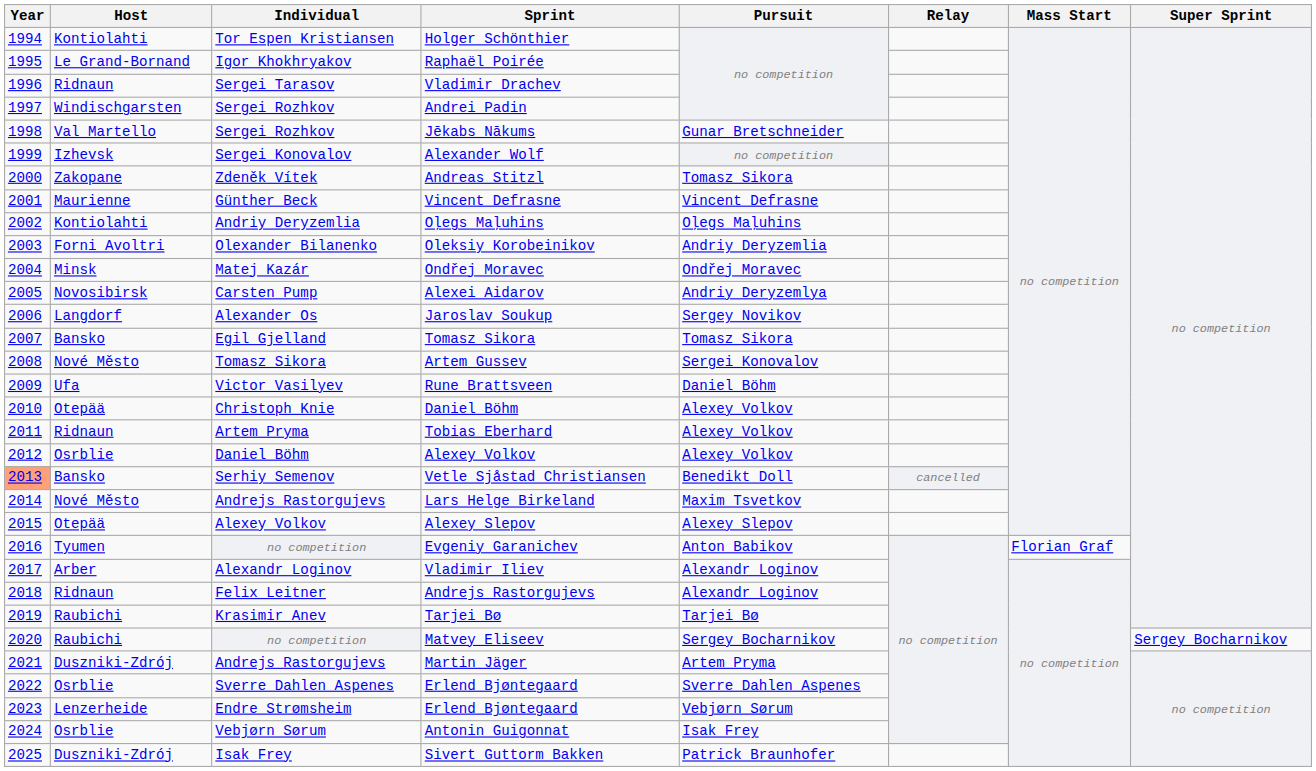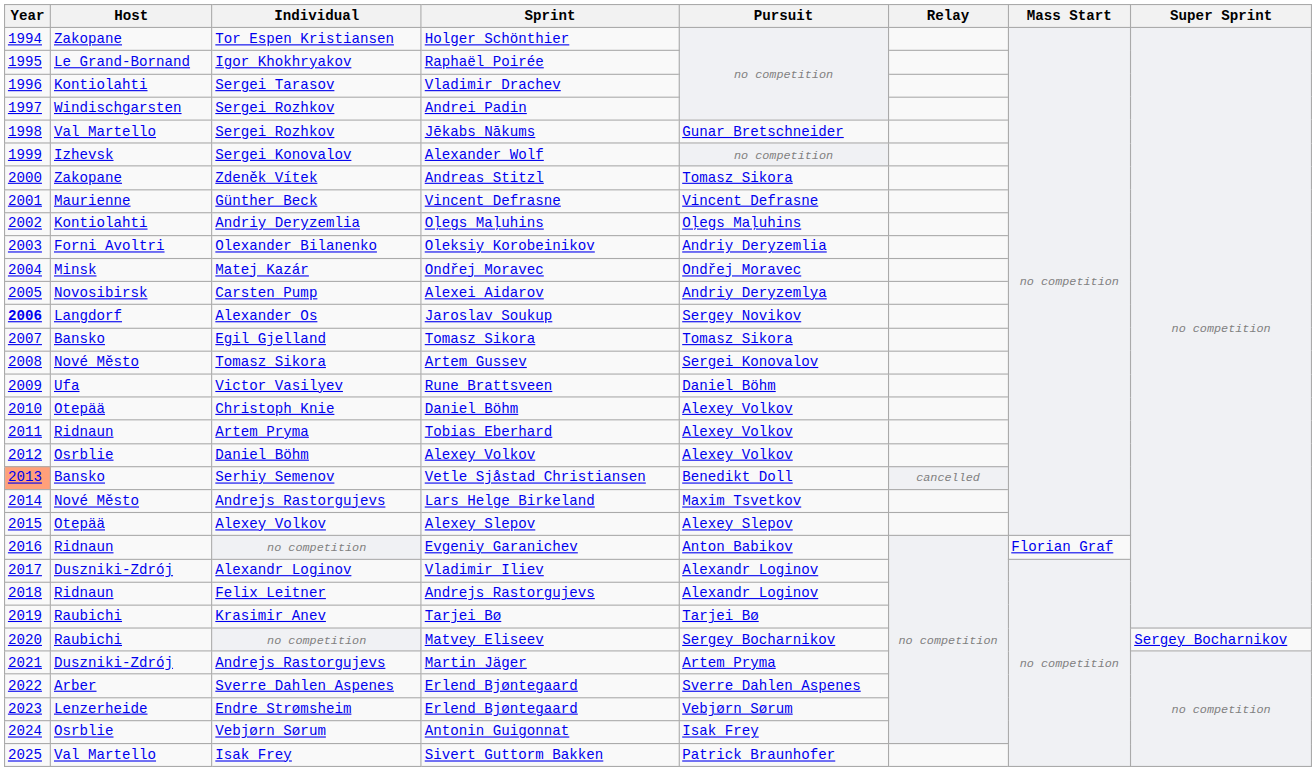Holger Schönthier | Host: Kontiolahti -> Zakopane
Vladimir Drachev | Host: Ridnaun -> Kontiolahti
Jaroslav Soukup | Year: normal -> bold
Evgeniy Garanichev | Host: Tyumen -> Ridnaun
Vladimir Iliev | Host: Arber -> Duszniki-Zdrój
Sverre Dahlen Aspenes / Erlend Bjøntegaard | Host: Osrblie -> Arber
Sivert Guttorm Bakken | Host: Duszniki-Zdrój -> Val Martello
